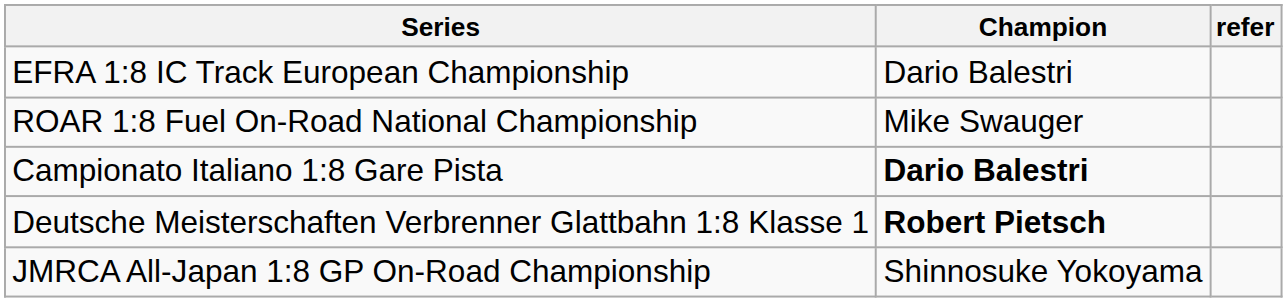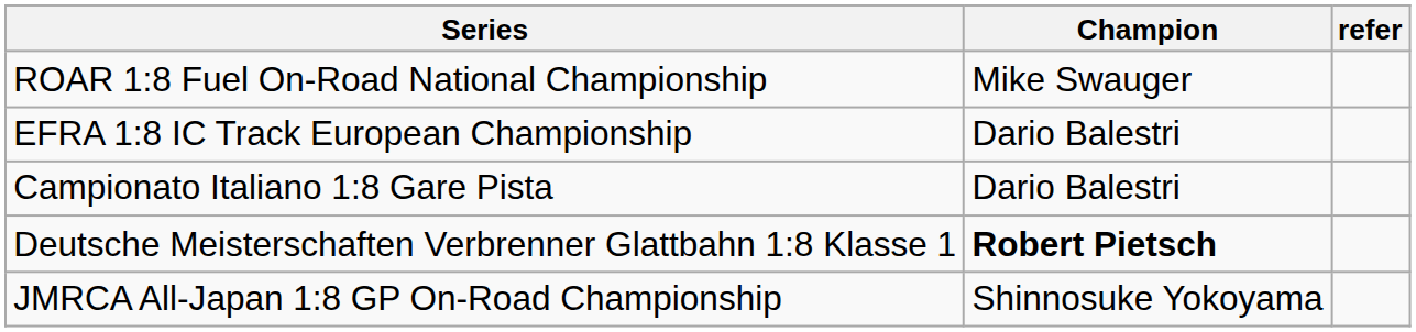rows swapped: EFRA 1:8 IC Track European Championship <-> ROAR 1:8 Fuel On-Road National Championship
Campionato Italiano 1:8 Gare Pista | Champion: bold -> normal
